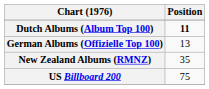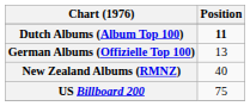New Zealand Albums (RMNZ) | Position: 35 -> 40
